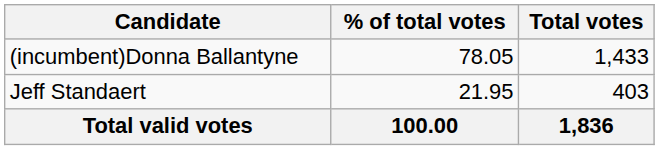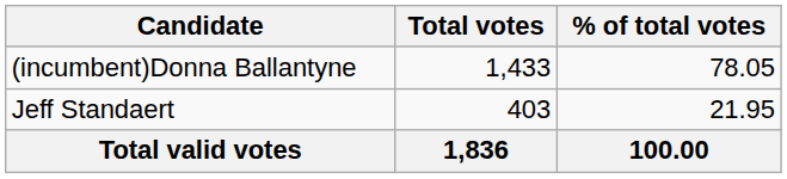columns swapped: Total votes <-> % of total votes
